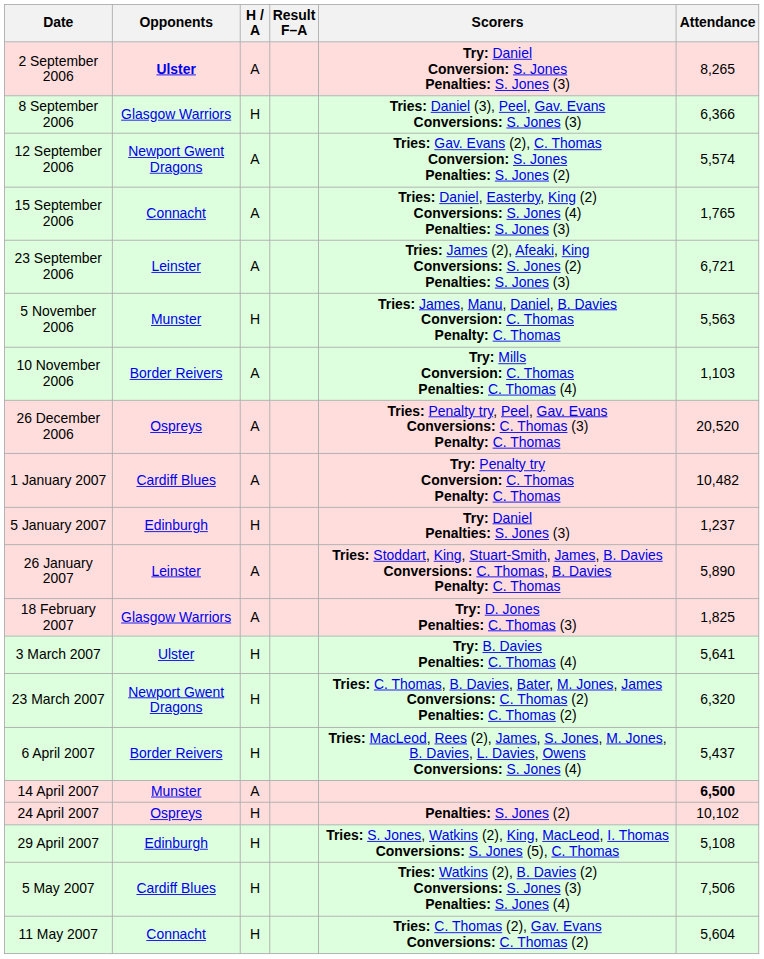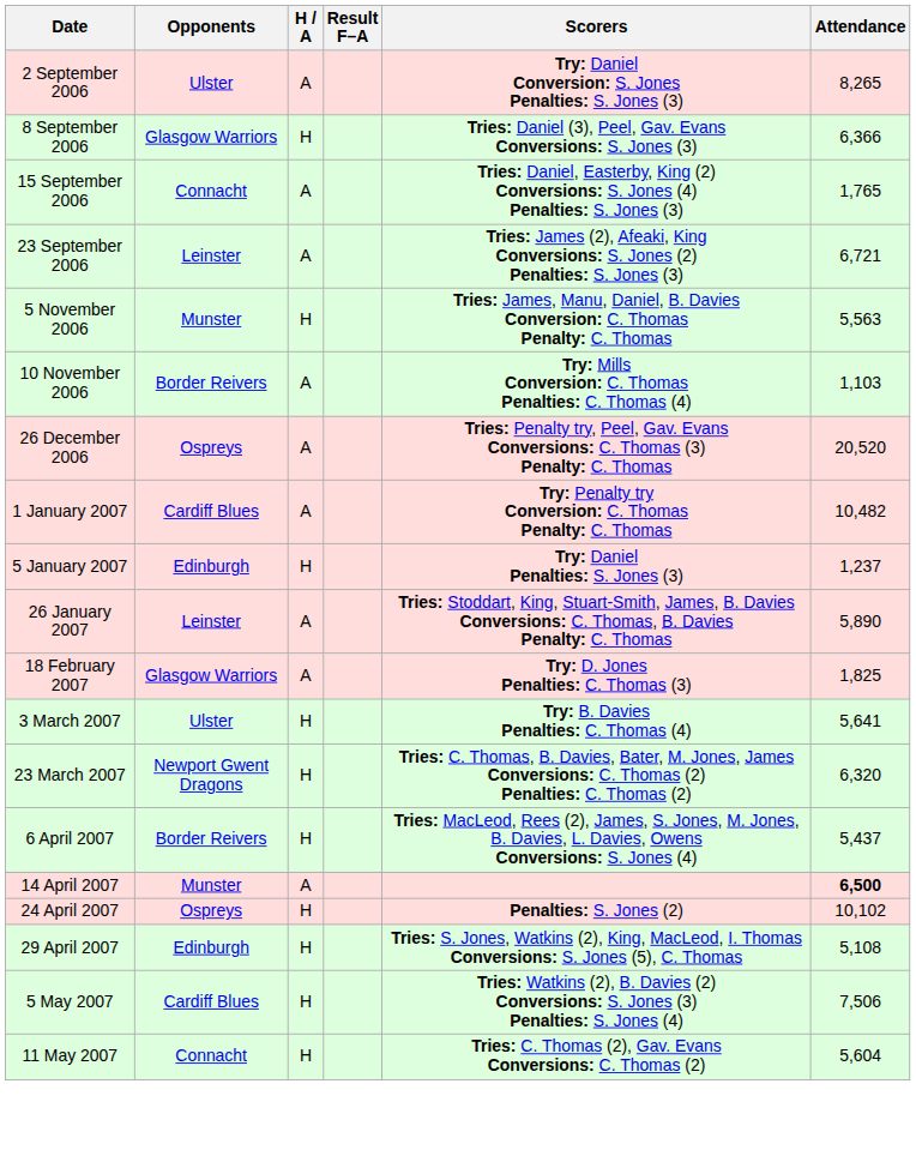2 September 2006 | Opponents: bold -> normal
- row: 12 September 2006 | Newport Gwent Dragons | A | Tries: Gav. Evans (2), C. Thomas Conversion: S. Jones Penalties: S. Jones (2) | 5,574
